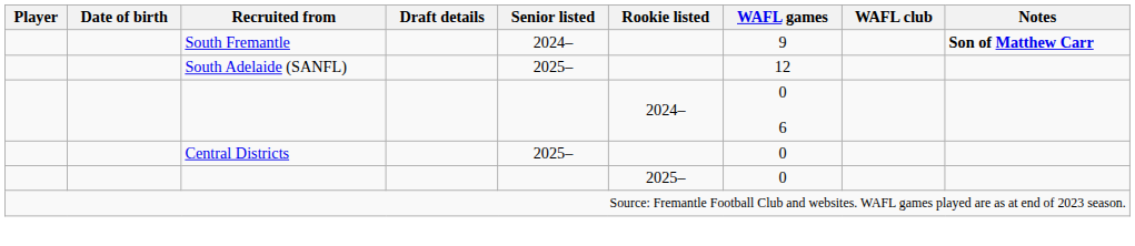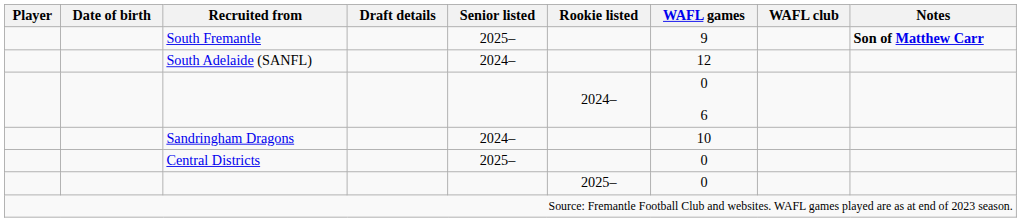South Fremantle | Senior listed: 2024– -> 2025–
South Adelaide (SANFL) | Senior listed: 2025– -> 2024–
+ row: Sandringham Dragons | 2024– | 10
